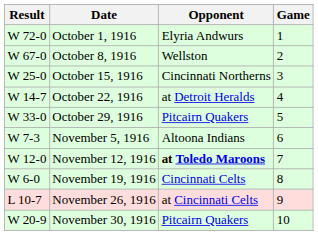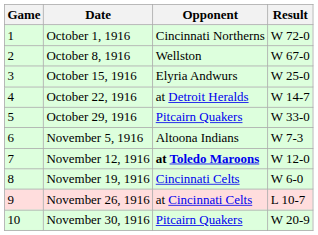columns swapped: Game <-> Result
October 1, 1916 | Opponent: Elyria Andwurs -> Cincinnati Northerns
October 15, 1916 | Opponent: Cincinnati Northerns -> Elyria Andwurs
